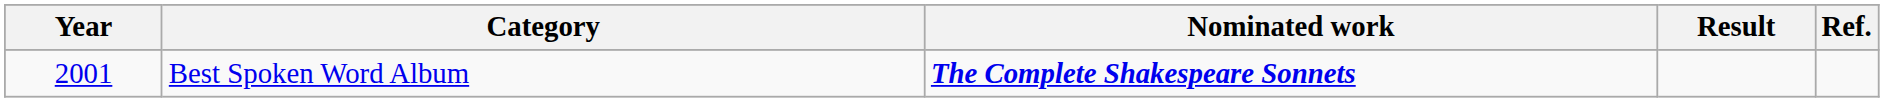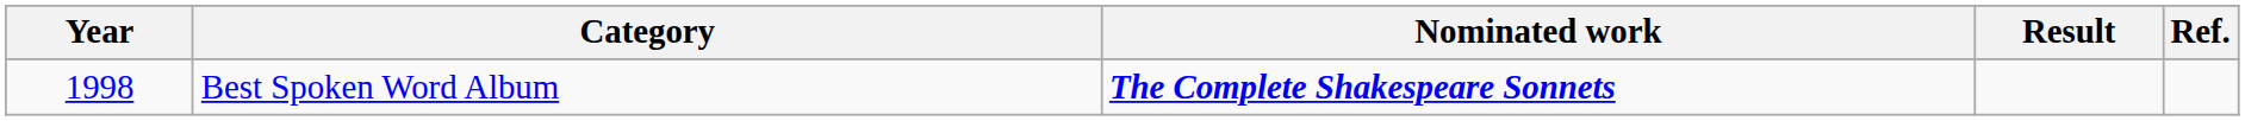Best Spoken Word Album | Year: 2001 -> 1998
